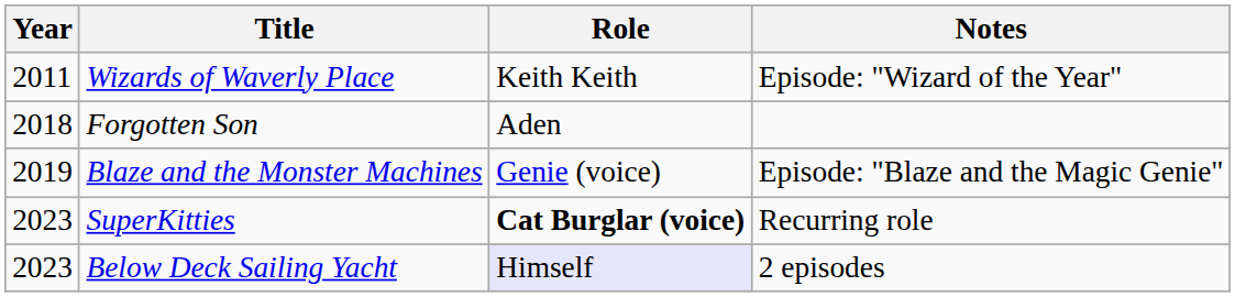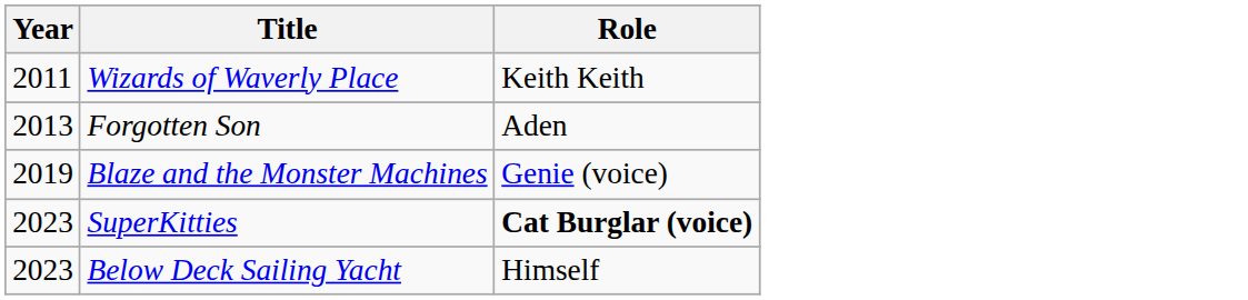- column: Notes | Episode: "Wizard of the Year" | Episode: "Blaze and the Magic Genie" | Recurring role | 2 episodes
Forgotten Son | Year: 2018 -> 2013
Below Deck Sailing Yacht | Role: lavender background -> no background
